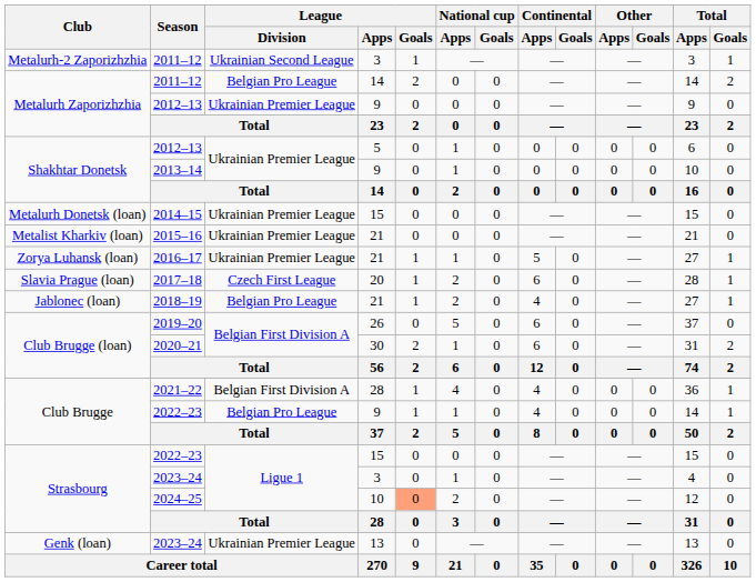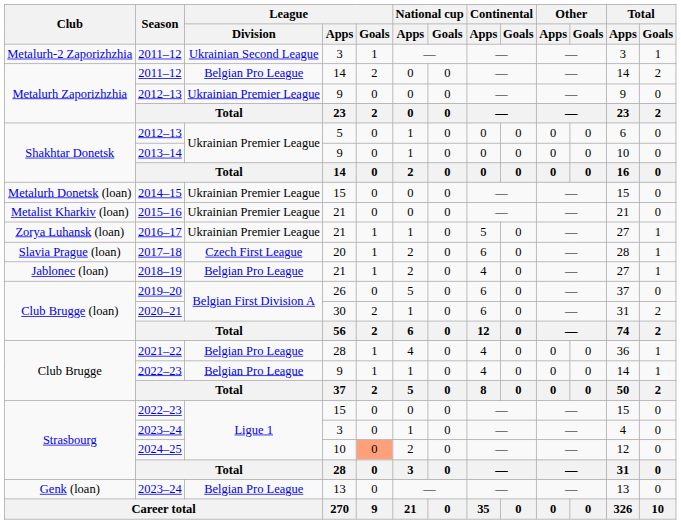2021–22 | League / Division: Belgian First Division A -> Belgian Pro League
Genk (loan) / 2023–24 | League / Division: Ukrainian Premier League -> Belgian Pro League
